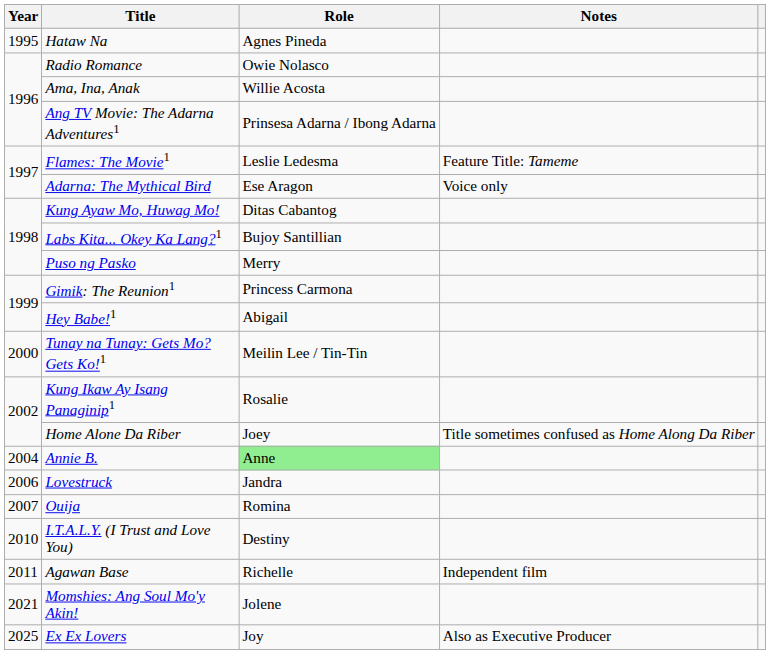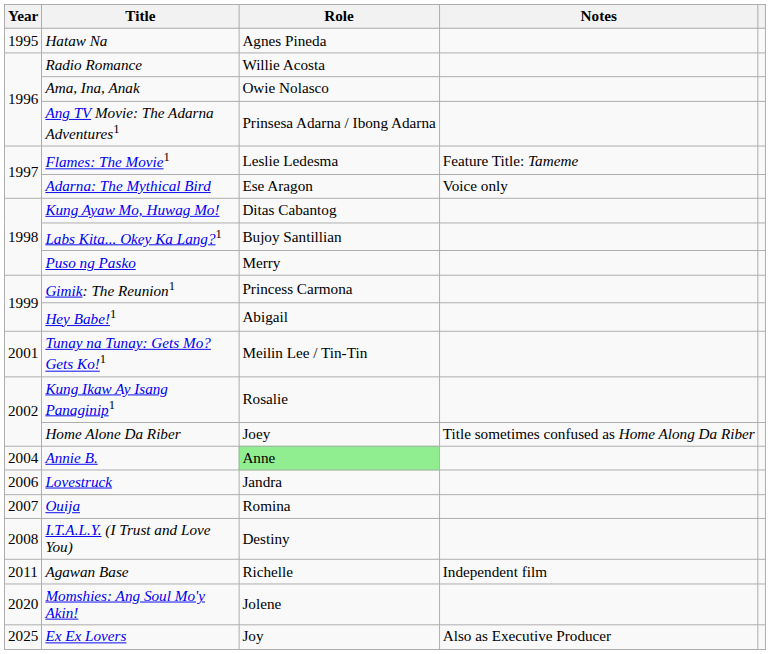Radio Romance | Role: Owie Nolasco -> Willie Acosta
Ama, Ina, Anak | Role: Willie Acosta -> Owie Nolasco
Tunay na Tunay: Gets Mo? Gets Ko!1 | Year: 2000 -> 2001
I.T.A.L.Y. (I Trust and Love You) | Year: 2010 -> 2008
Momshies: Ang Soul Mo'y Akin! | Year: 2021 -> 2020
